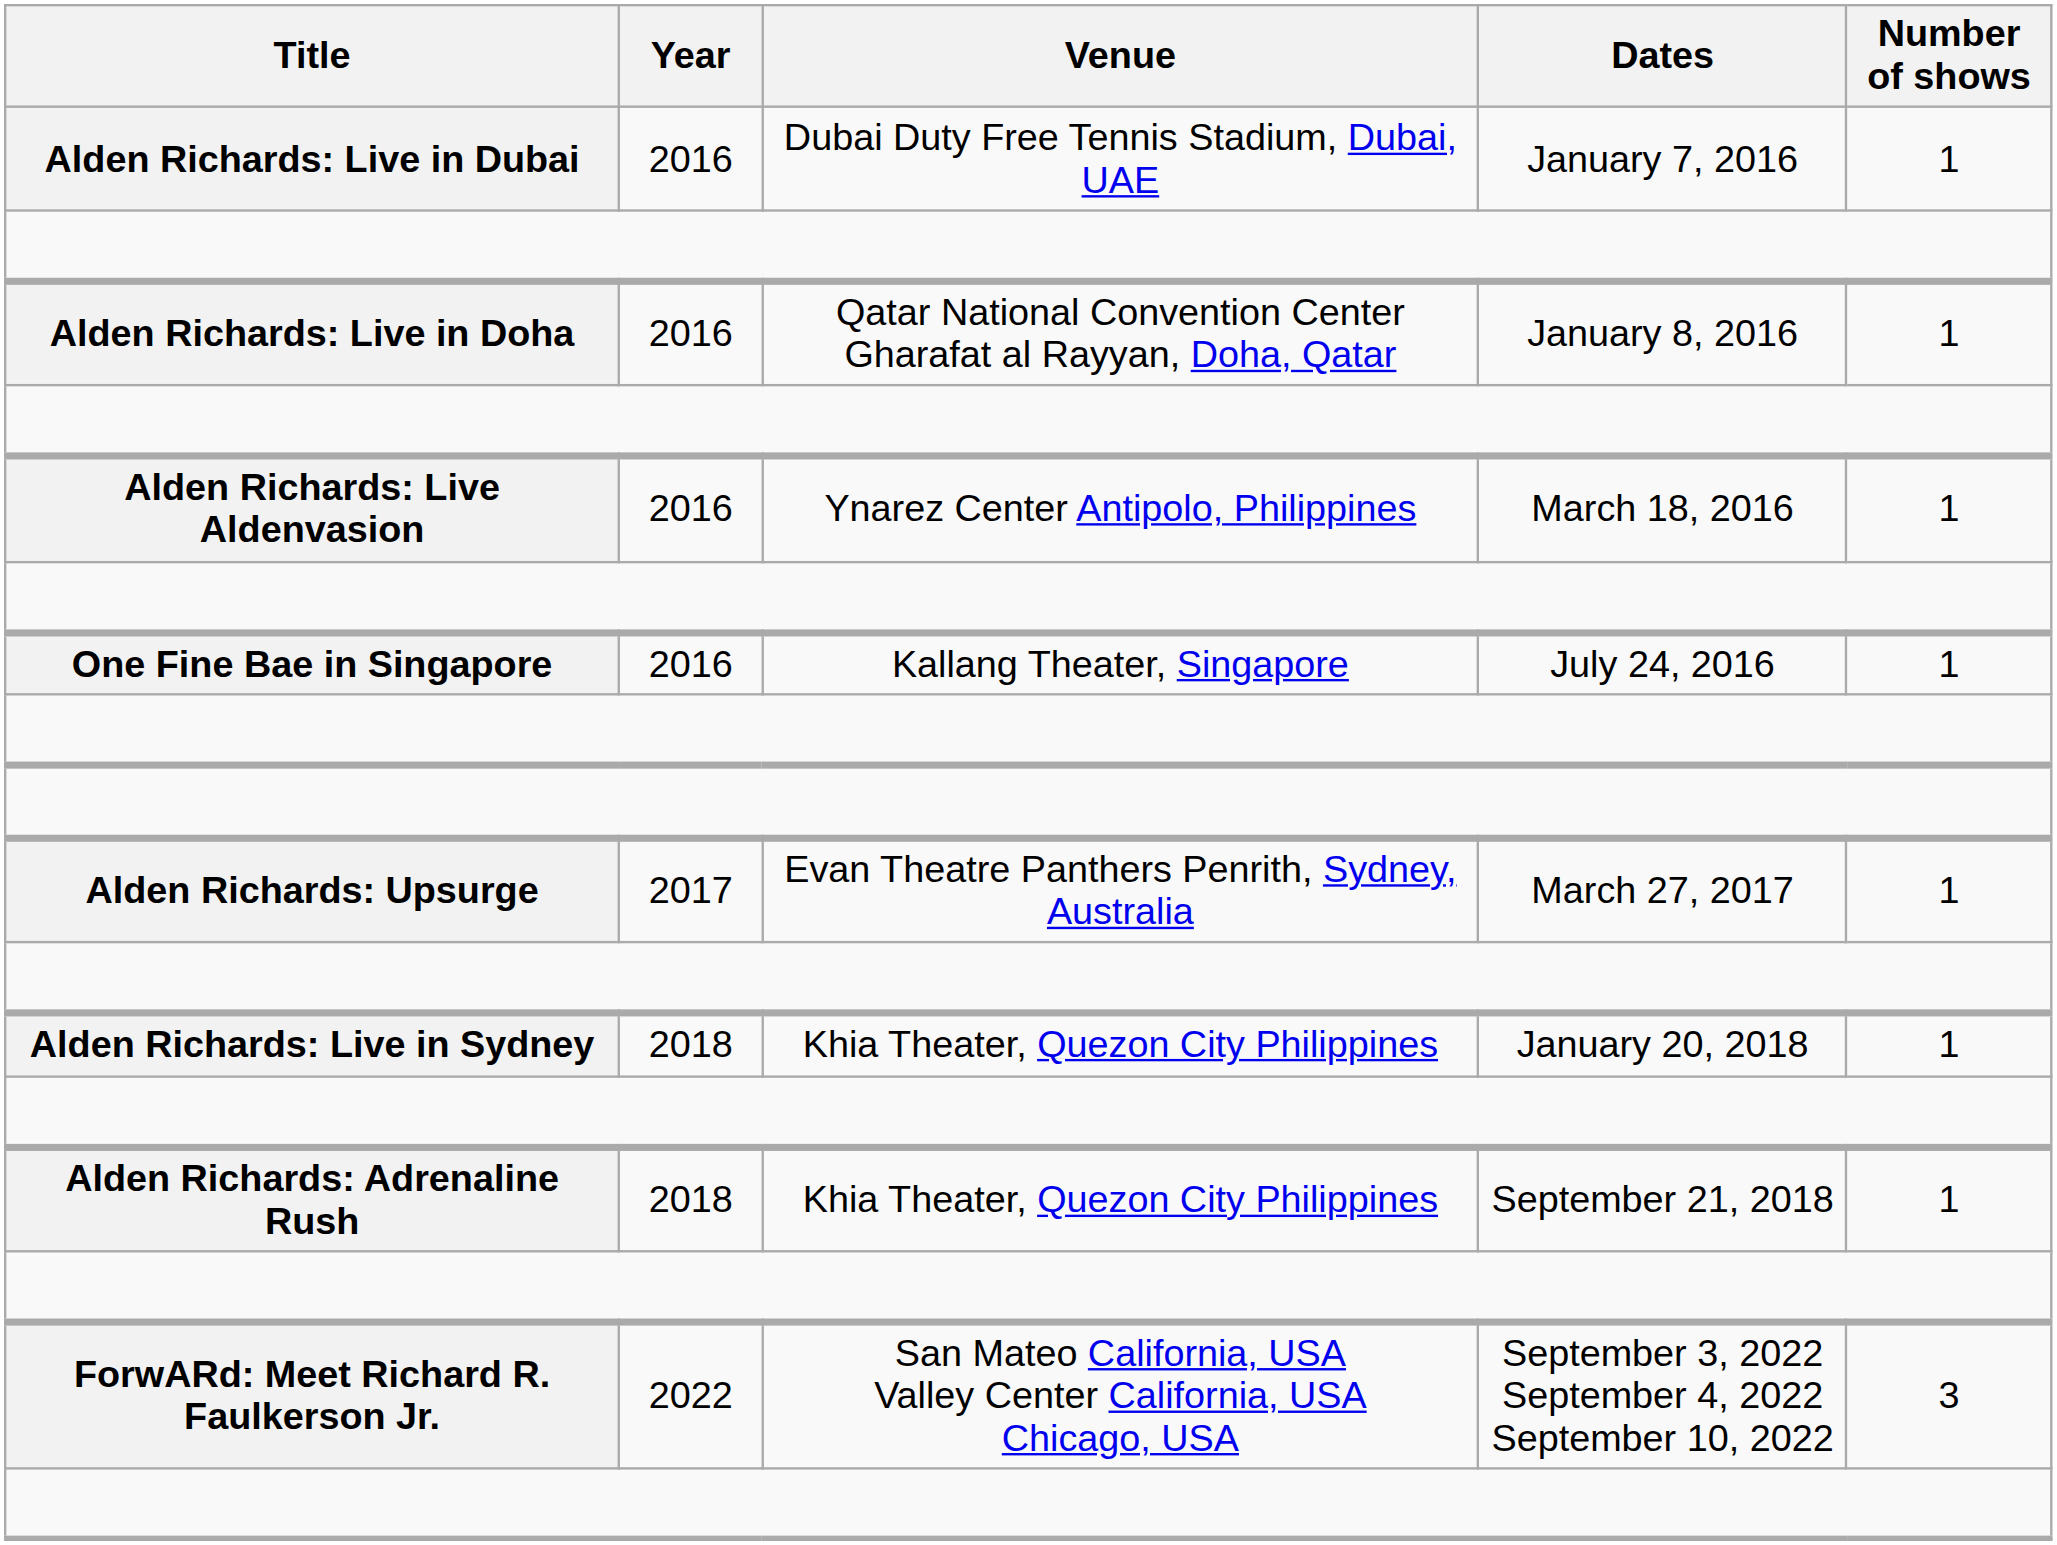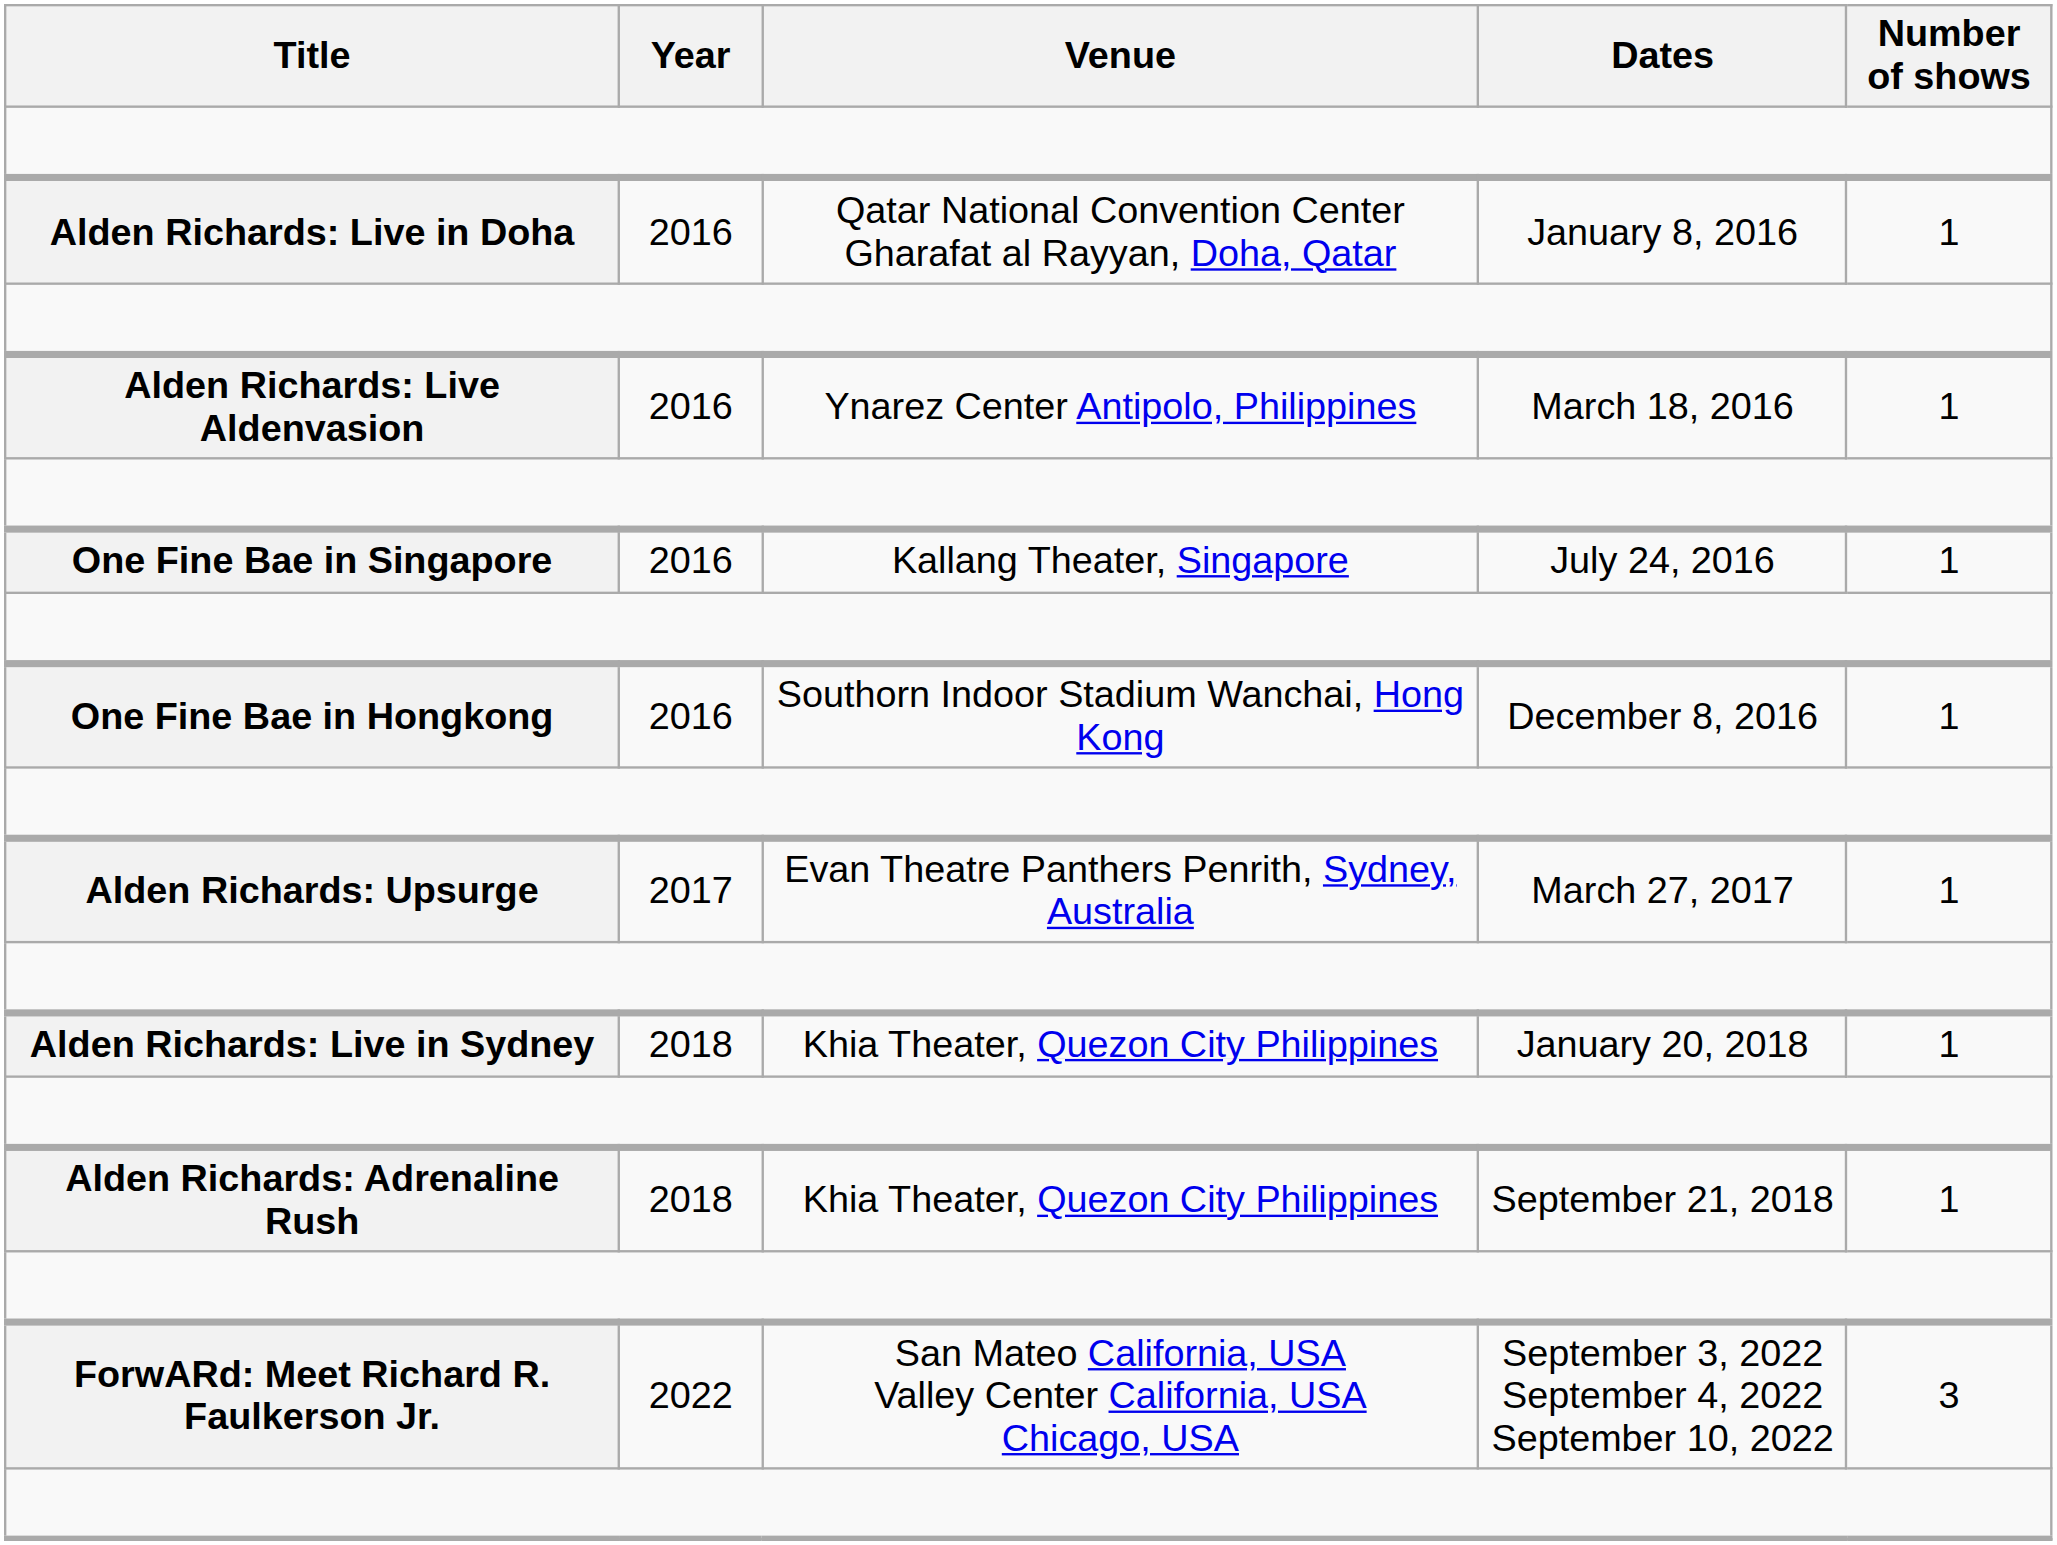- row: Alden Richards: Live in Dubai | 2016 | Dubai Duty Free Tennis Stadium, Dubai, UAE | January 7, 2016 | 1
+ row: One Fine Bae in Hongkong | 2016 | Southorn Indoor Stadium Wanchai, Hong Kong | December 8, 2016 | 1
